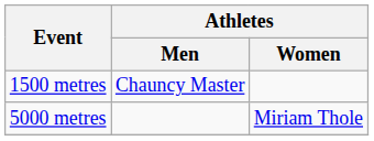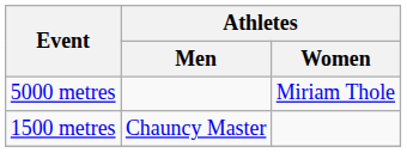rows swapped: 1500 metres <-> 5000 metres
